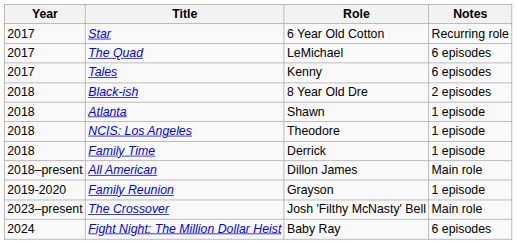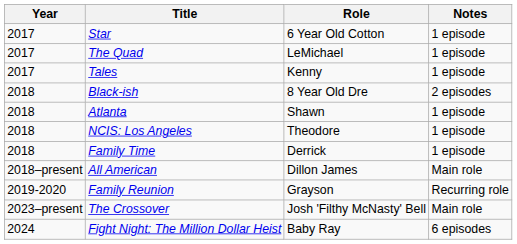Star | Notes: Recurring role -> 1 episode
The Quad | Notes: 6 episodes -> 1 episode
Tales | Notes: 6 episodes -> 1 episode
Family Reunion | Notes: 1 episode -> Recurring role
